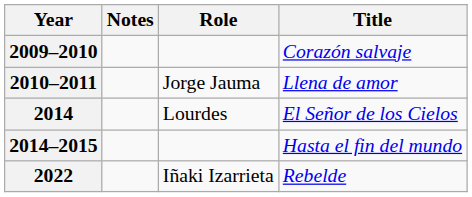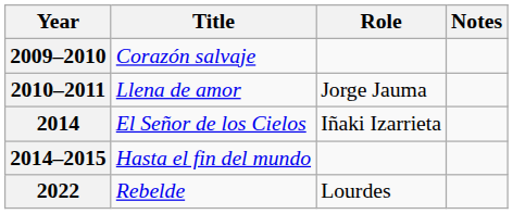columns swapped: Title <-> Notes
2014 | Role: Lourdes -> Iñaki Izarrieta
2022 | Role: Iñaki Izarrieta -> Lourdes
